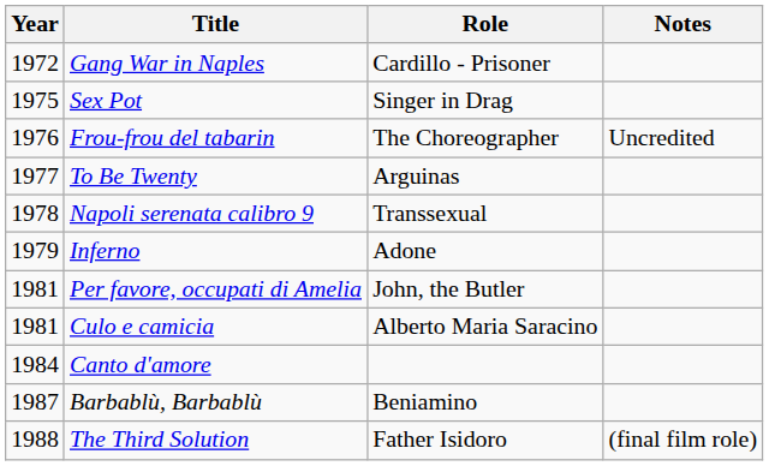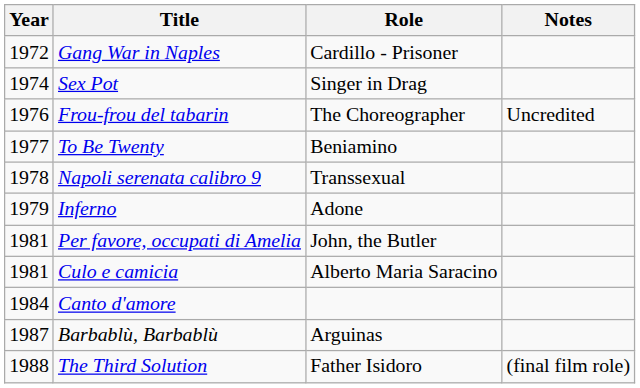Sex Pot | Year: 1975 -> 1974
To Be Twenty | Role: Arguinas -> Beniamino
Barbablù, Barbablù | Role: Beniamino -> Arguinas
